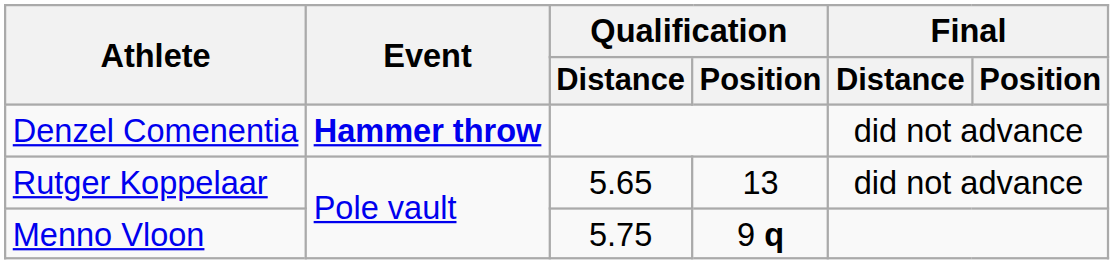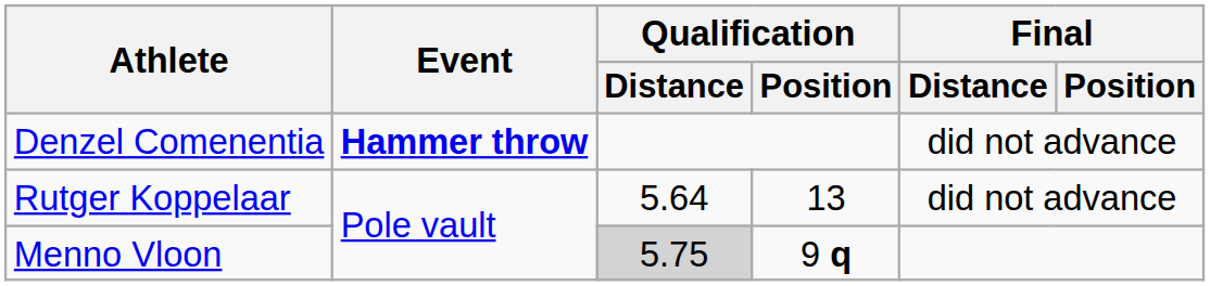Rutger Koppelaar | Qualification / Distance: 5.65 -> 5.64
Menno Vloon | Qualification / Distance: no background -> lightgrey background
